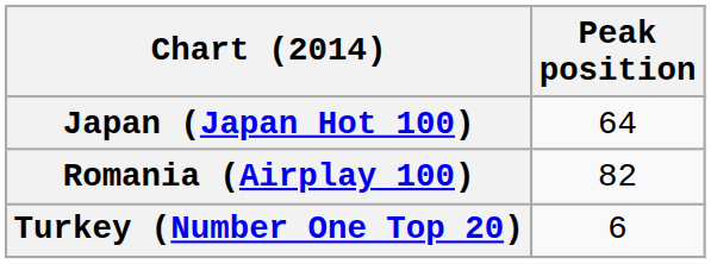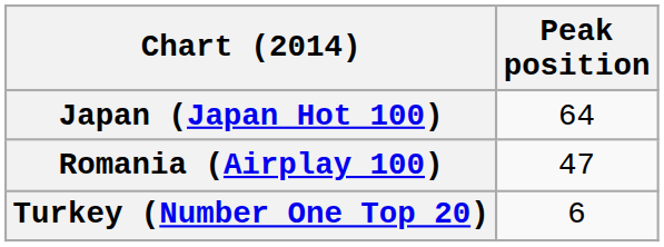Romania (Airplay 100) | Peak position: 82 -> 47
